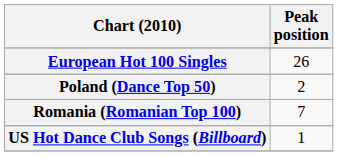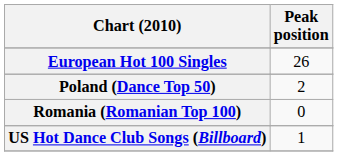Romania (Romanian Top 100) | Peak position: 7 -> 0
